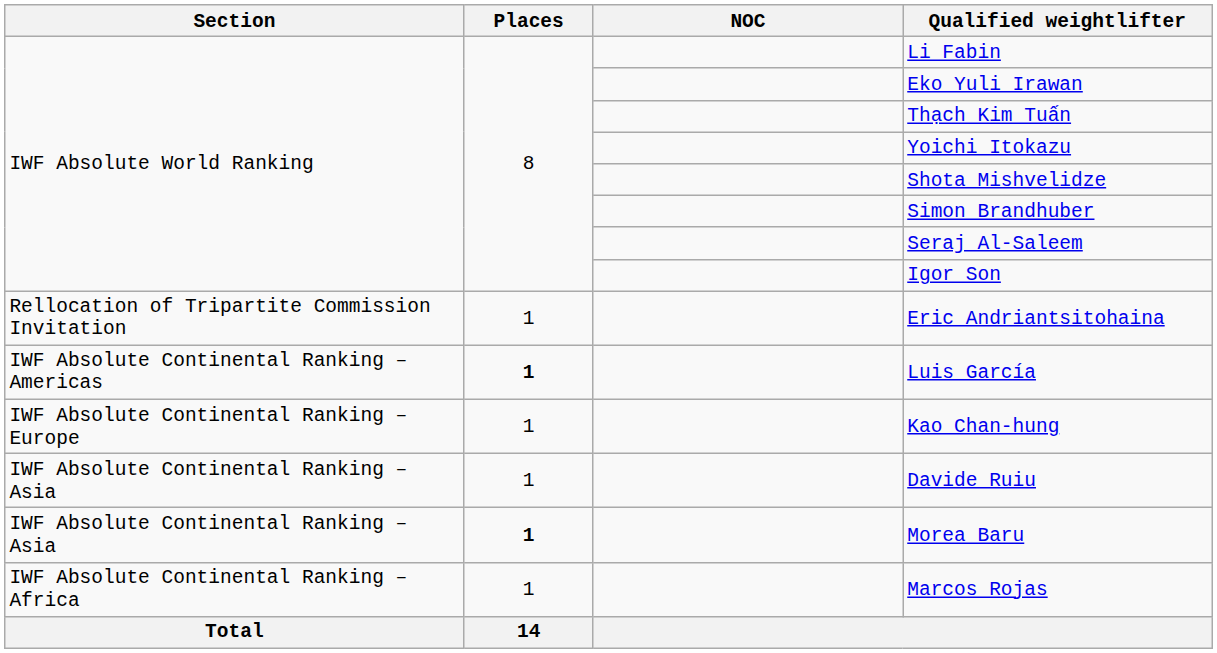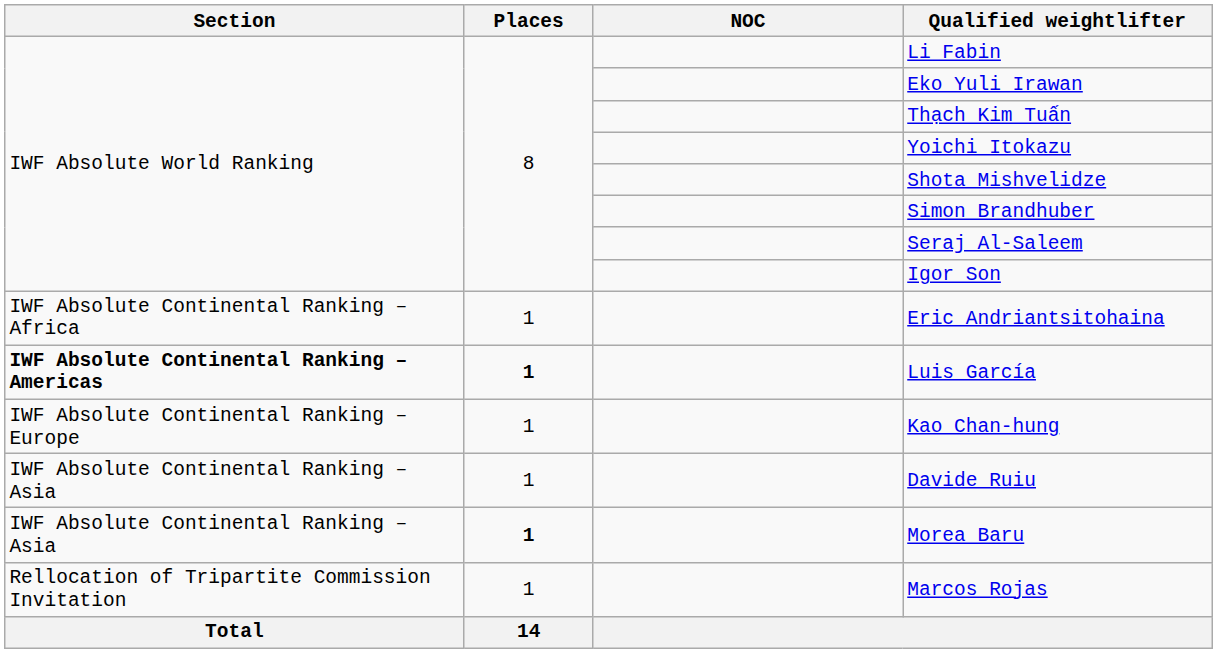Eric Andriantsitohaina | Section: Rellocation of Tripartite Commission Invitation -> IWF Absolute Continental Ranking – Africa
Luis García | Section: normal -> bold
Marcos Rojas | Section: IWF Absolute Continental Ranking – Africa -> Rellocation of Tripartite Commission Invitation
